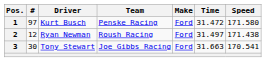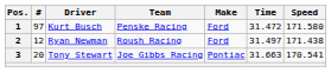3 | #: 30 -> 20
3 | Make: Ford -> Pontiac
